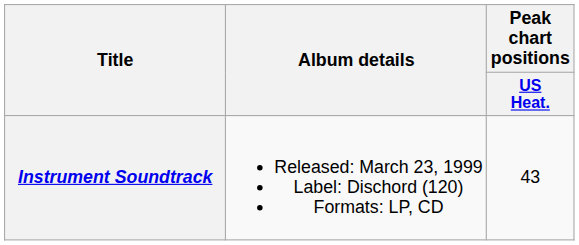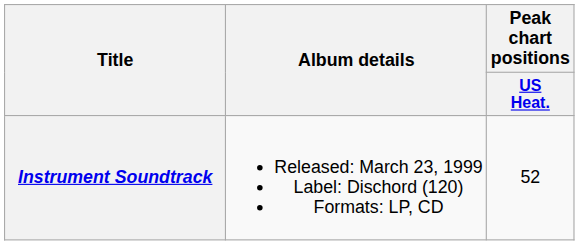Instrument Soundtrack | Peak chart positions / US Heat.: 43 -> 52
